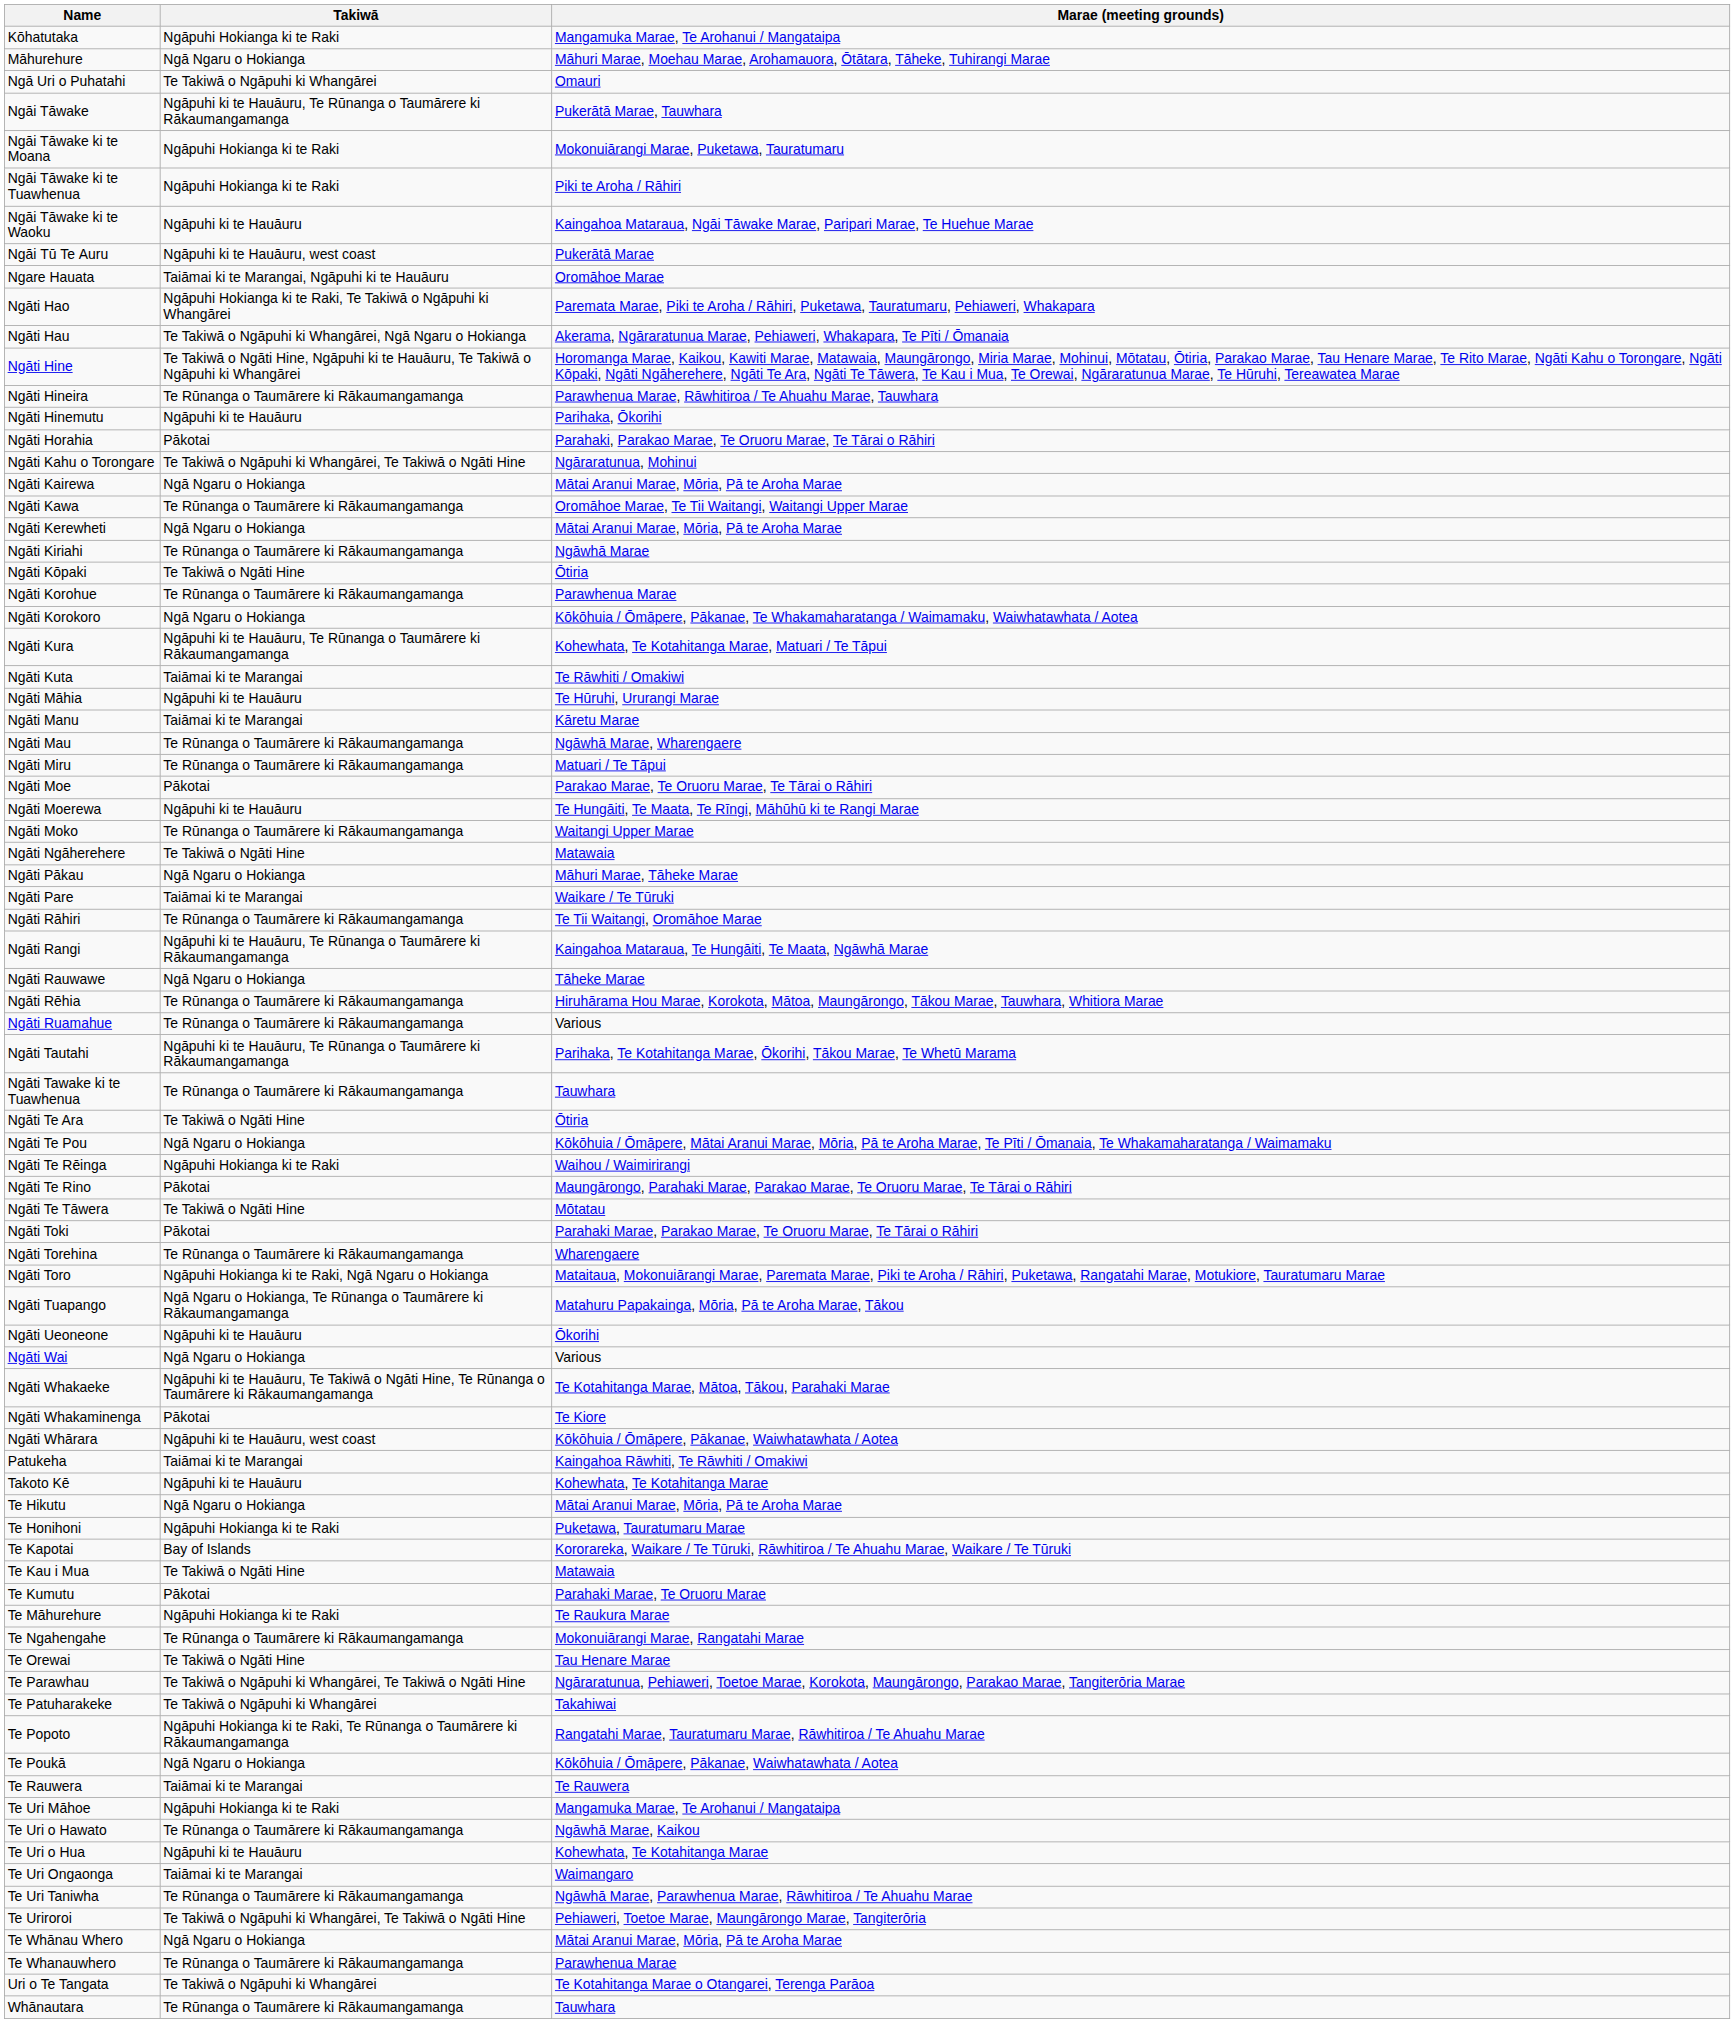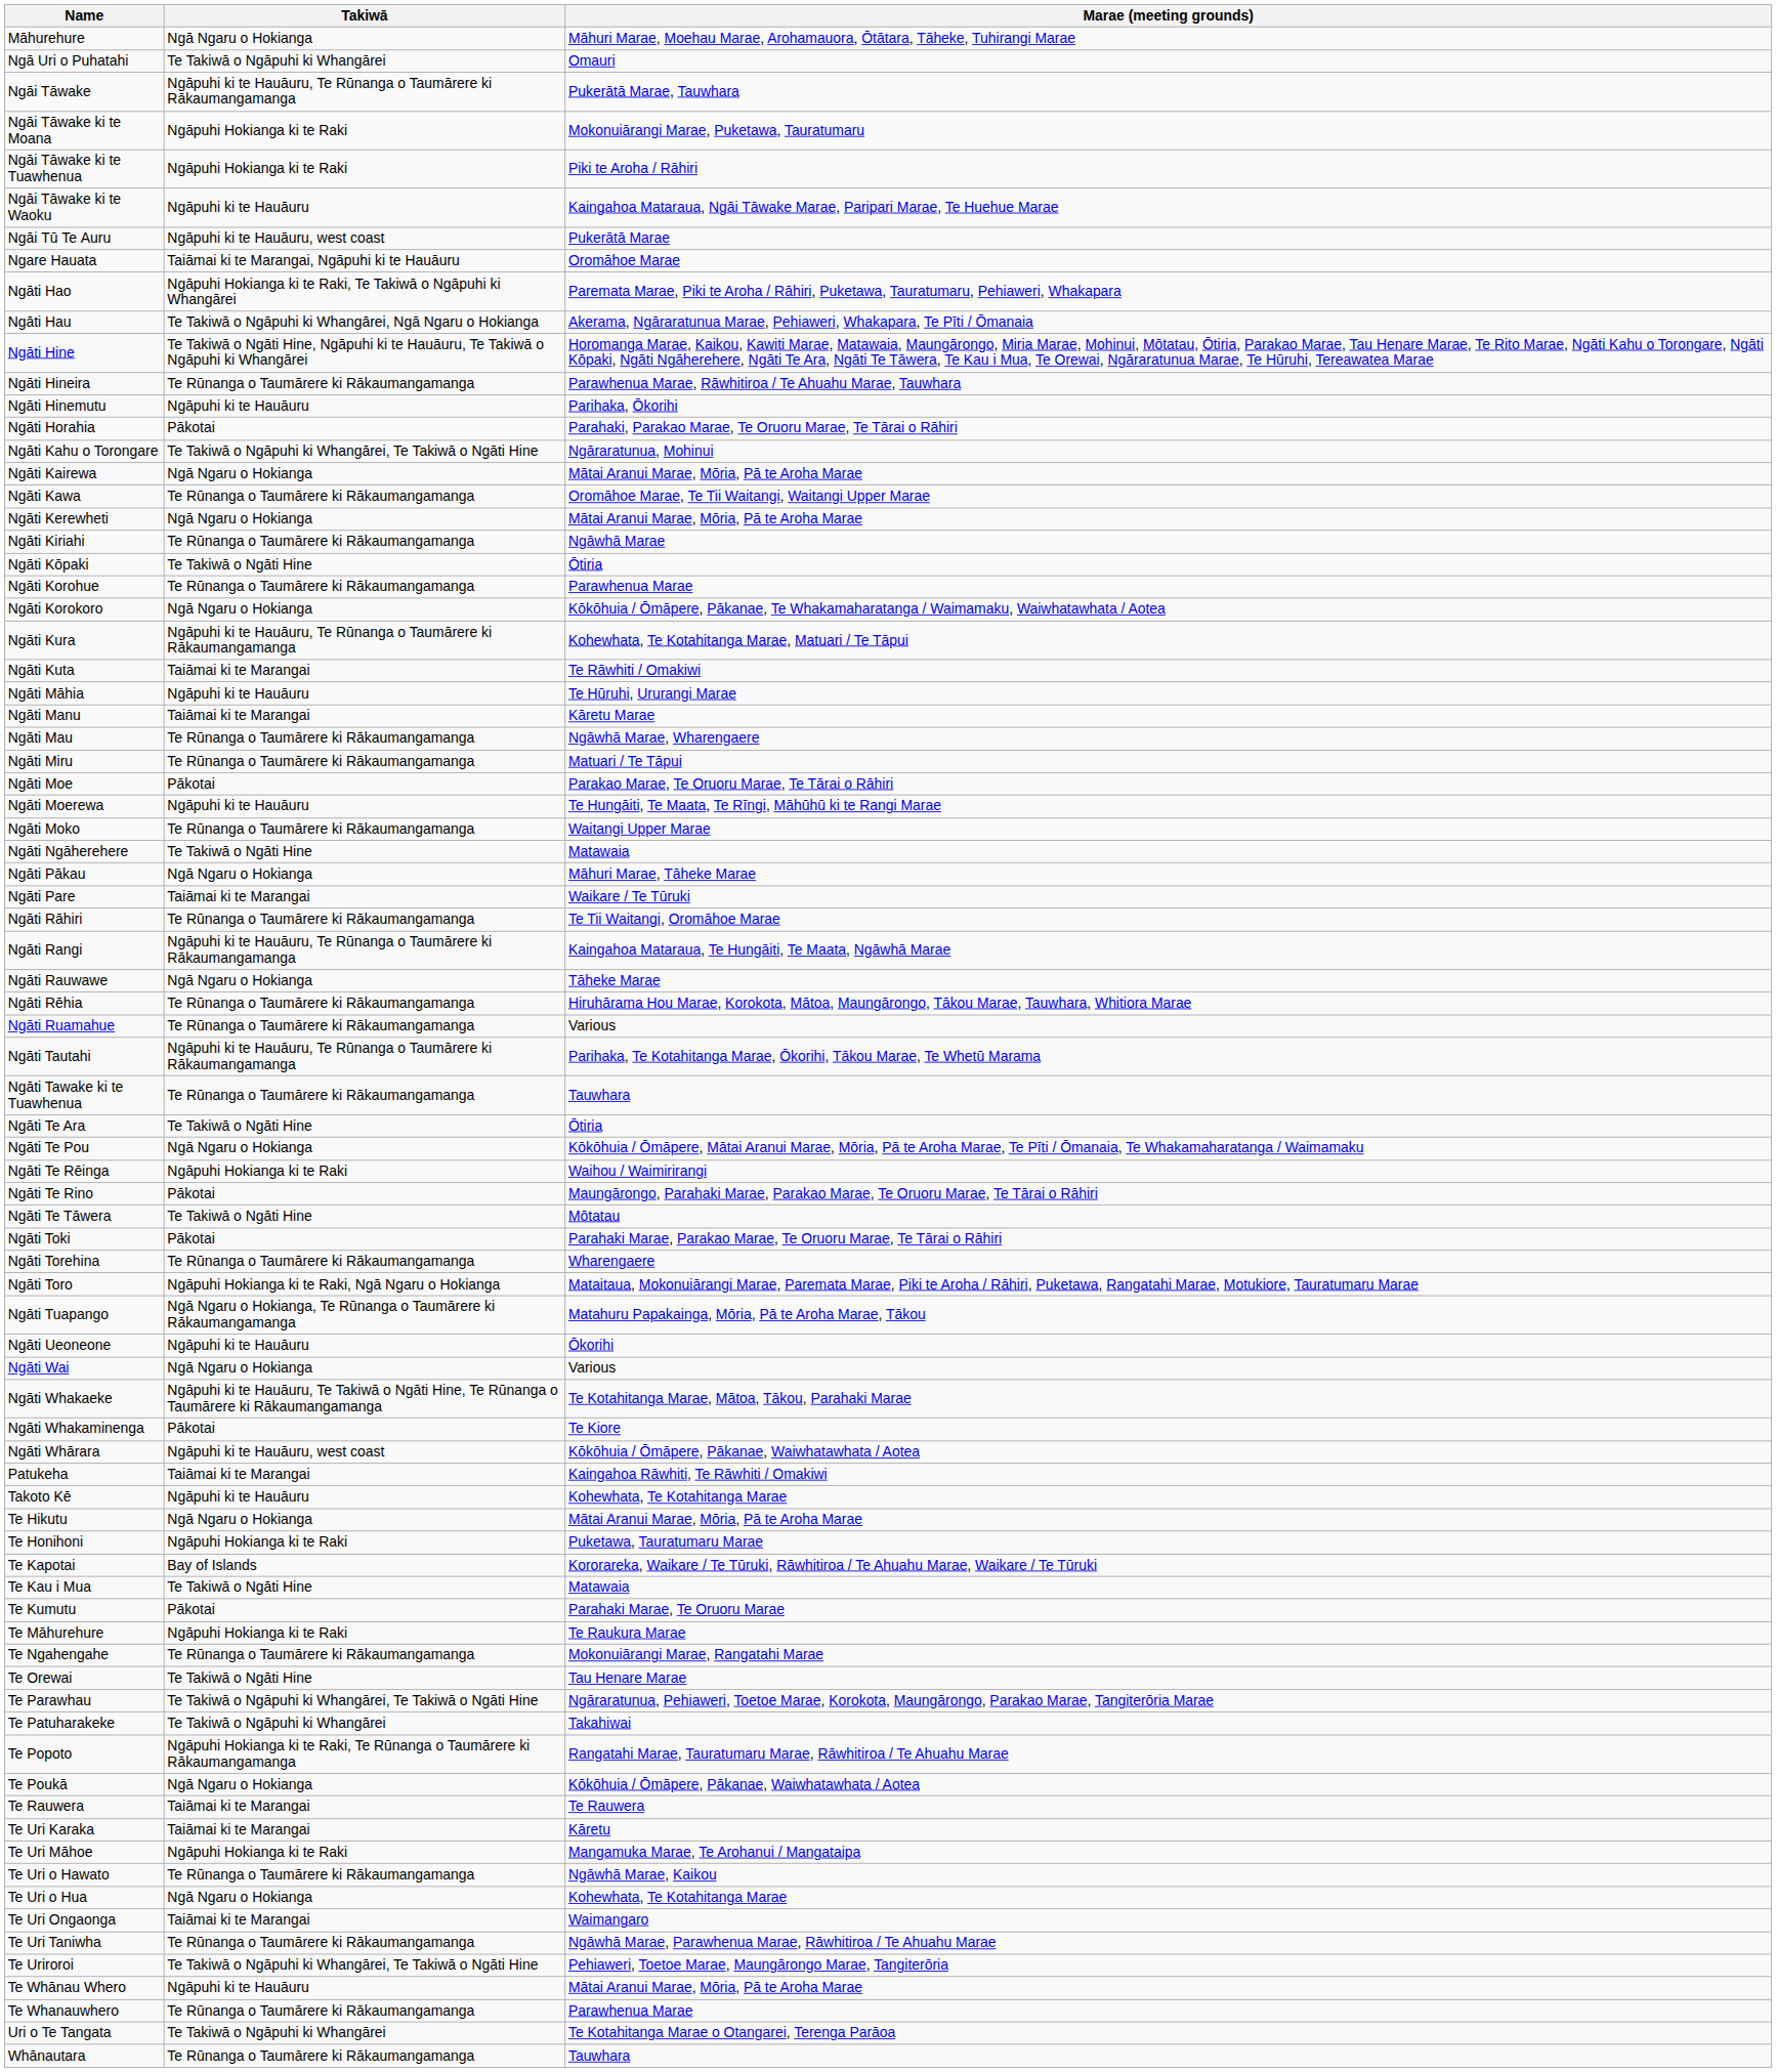- row: Kōhatutaka | Ngāpuhi Hokianga ki te Raki | Mangamuka Marae, Te Arohanui / Mangataipa
+ row: Te Uri Karaka | Taiāmai ki te Marangai | Kāretu
Te Uri o Hua | Takiwā: Ngāpuhi ki te Hauāuru -> Ngā Ngaru o Hokianga
Te Whānau Whero | Takiwā: Ngā Ngaru o Hokianga -> Ngāpuhi ki te Hauāuru
